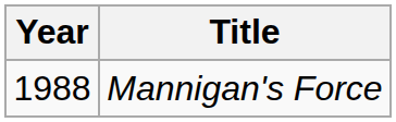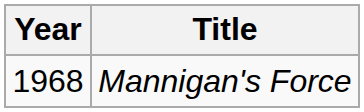Mannigan's Force | Year: 1988 -> 1968
